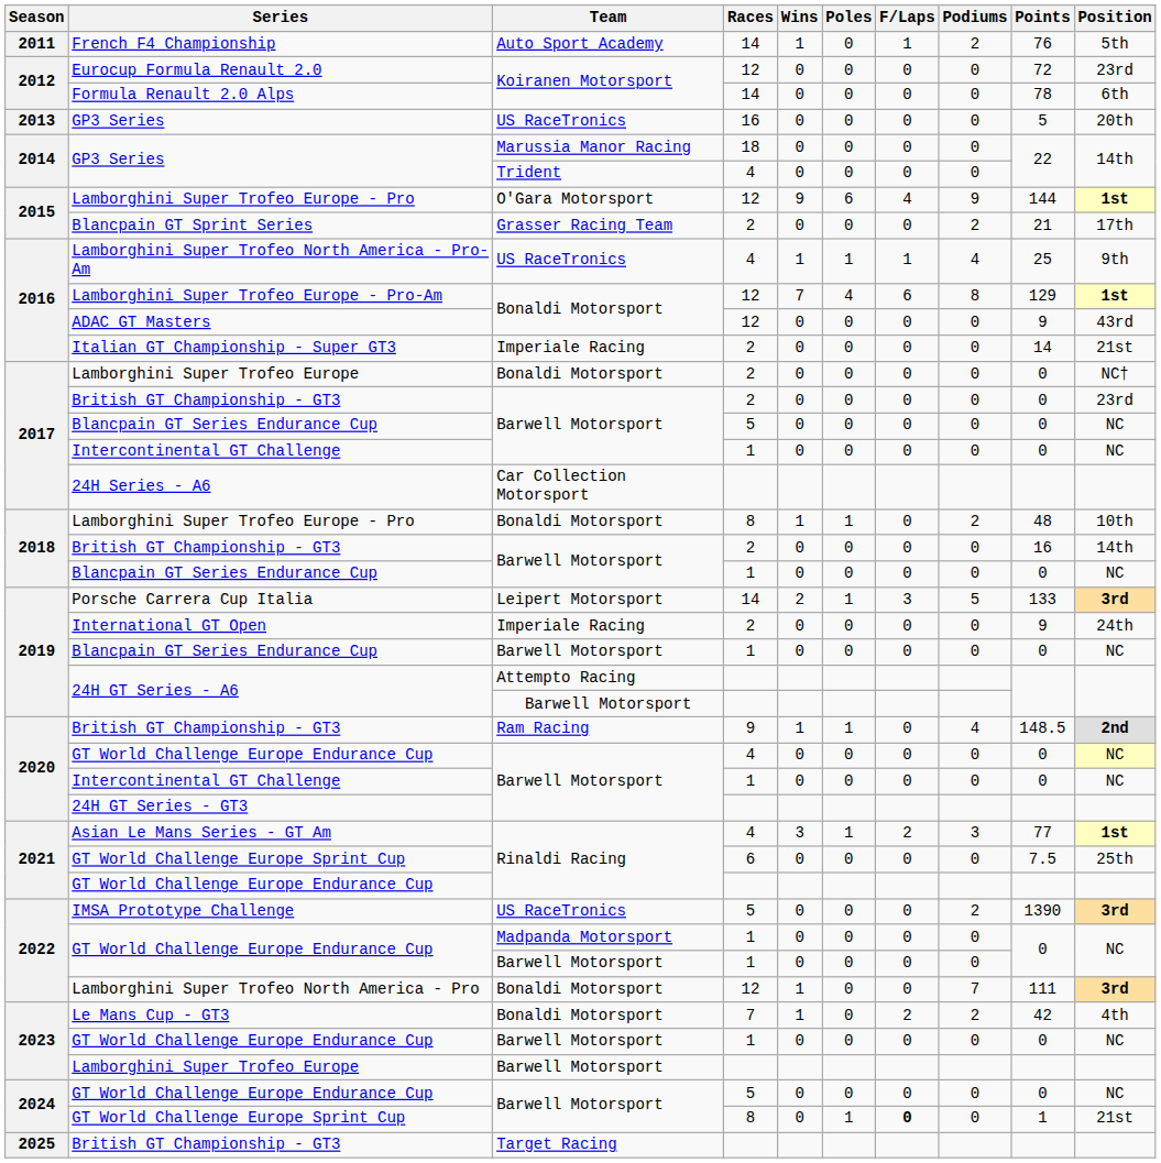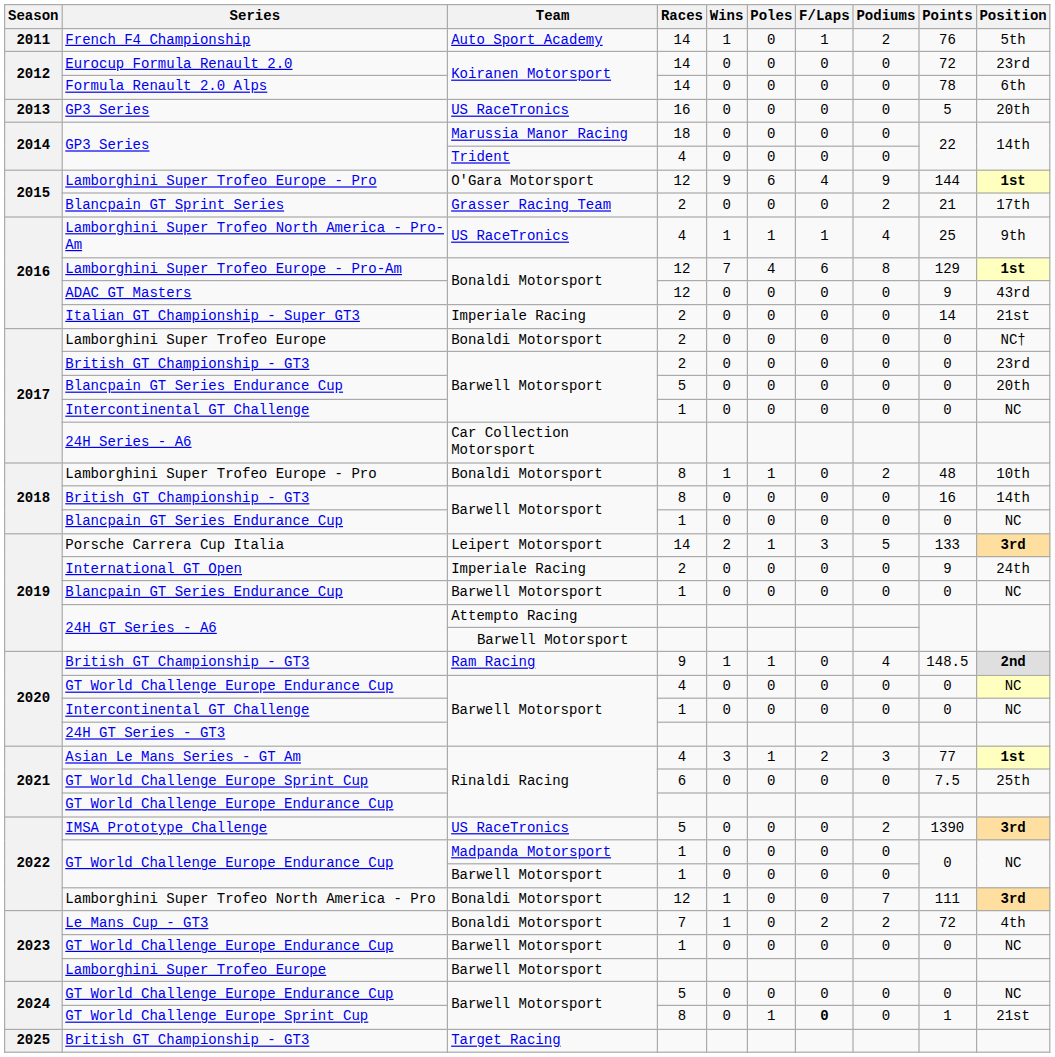Eurocup Formula Renault 2.0 | Races: 12 -> 14
2017 / Blancpain GT Series Endurance Cup | Position: NC -> 20th
2018 / British GT Championship - GT3 | Races: 2 -> 8
Le Mans Cup - GT3 | Points: 42 -> 72
